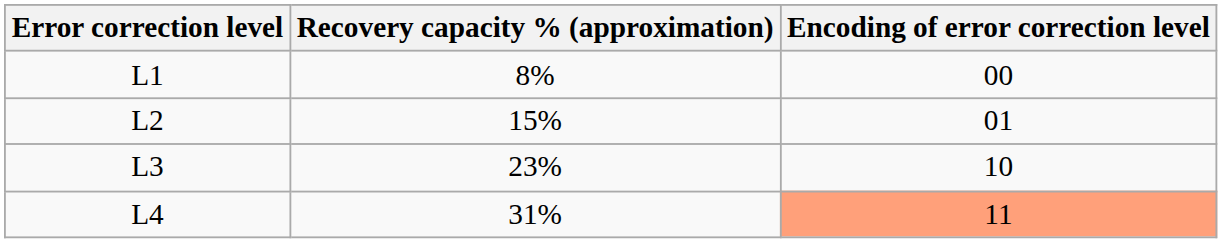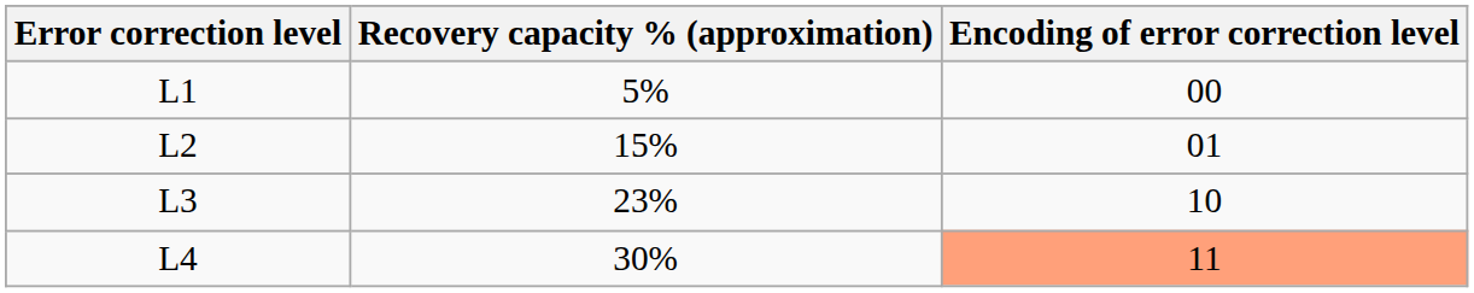L1 | Recovery capacity % (approximation): 8% -> 5%
L4 | Recovery capacity % (approximation): 31% -> 30%
